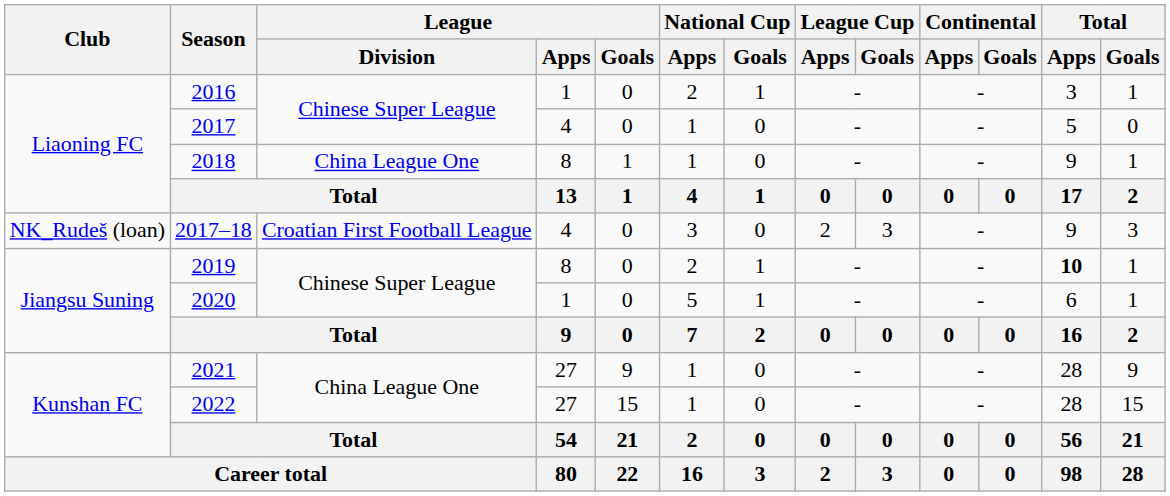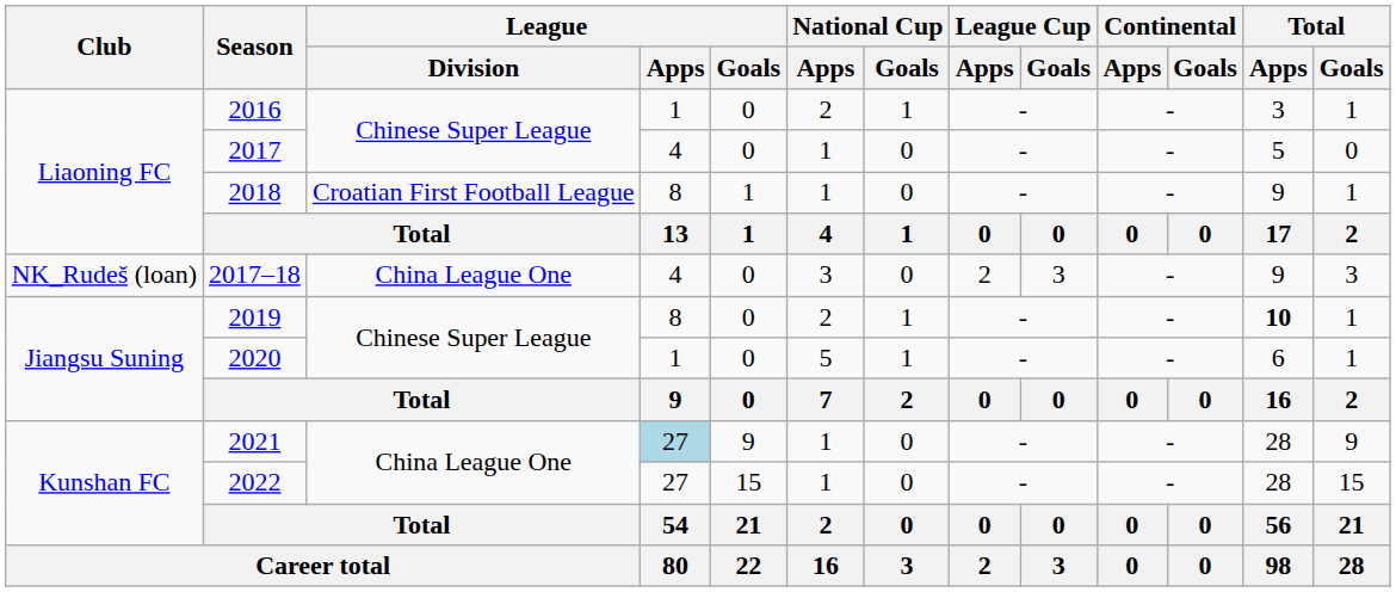2018 | League / Division: China League One -> Croatian First Football League
2017–18 | League / Division: Croatian First Football League -> China League One
2021 | League / Apps: no background -> lightblue background
